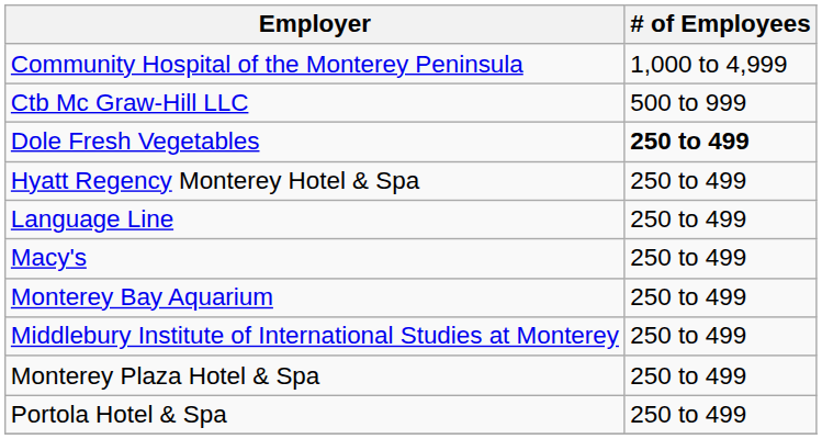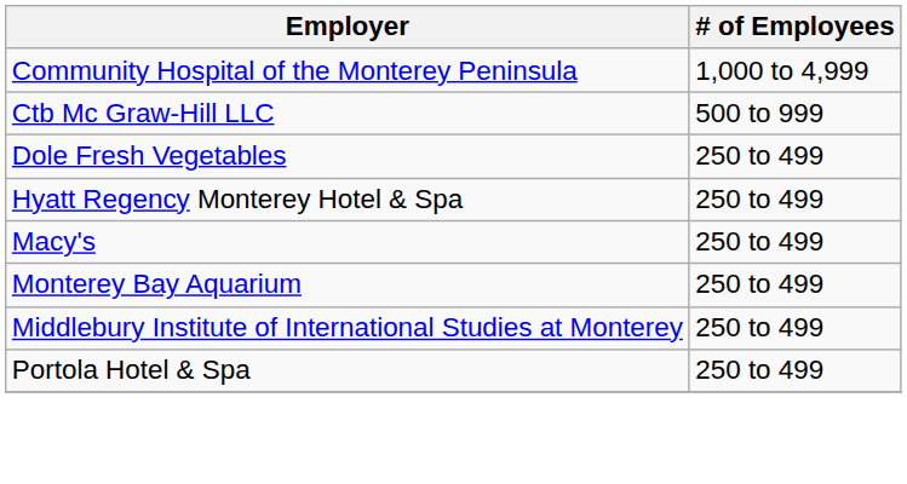Dole Fresh Vegetables | # of Employees: bold -> normal
- row: Language Line | 250 to 499
- row: Monterey Plaza Hotel & Spa | 250 to 499
